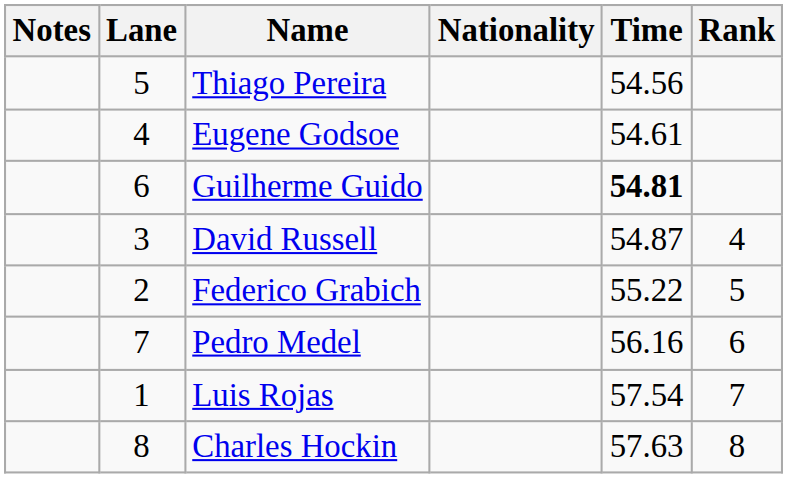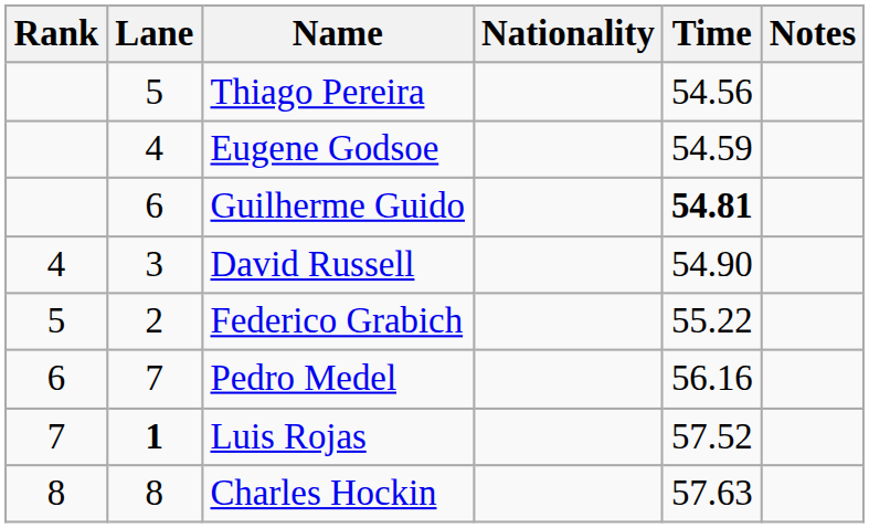columns swapped: Rank <-> Notes
Eugene Godsoe | Time: 54.61 -> 54.59
David Russell | Time: 54.87 -> 54.90
Luis Rojas | Lane: normal -> bold
Luis Rojas | Time: 57.54 -> 57.52
